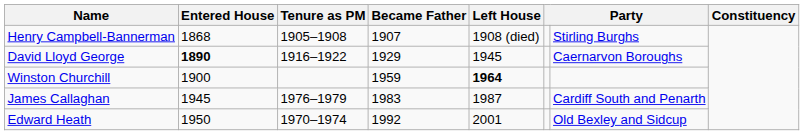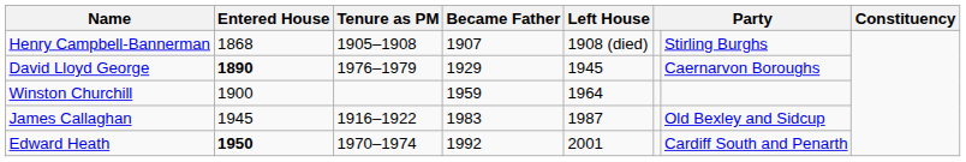David Lloyd George | Tenure as PM: 1916–1922 -> 1976–1979
Winston Churchill | Left House: bold -> normal
James Callaghan | Tenure as PM: 1976–1979 -> 1916–1922
James Callaghan | column 7: Cardiff South and Penarth -> Old Bexley and Sidcup
Edward Heath | Entered House: normal -> bold
Edward Heath | column 7: Old Bexley and Sidcup -> Cardiff South and Penarth
